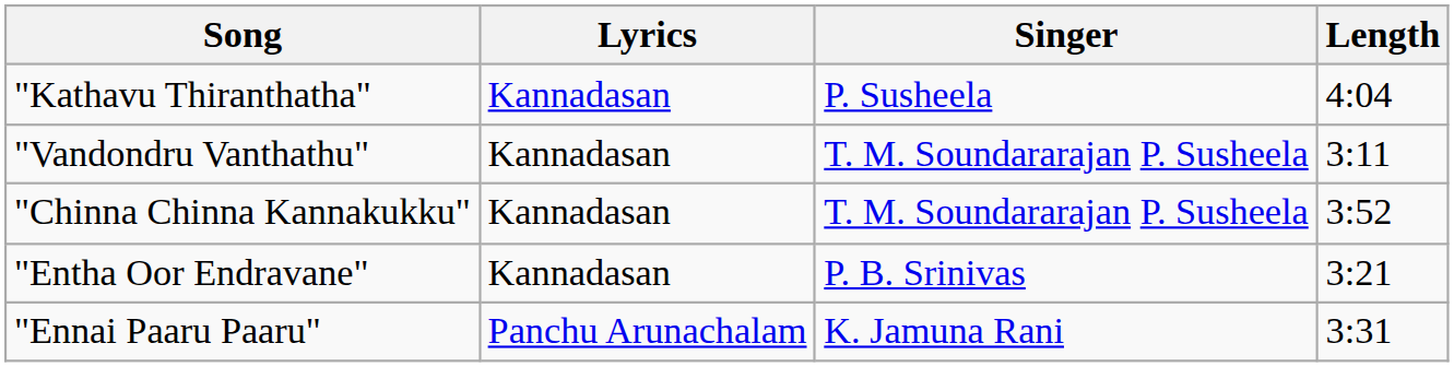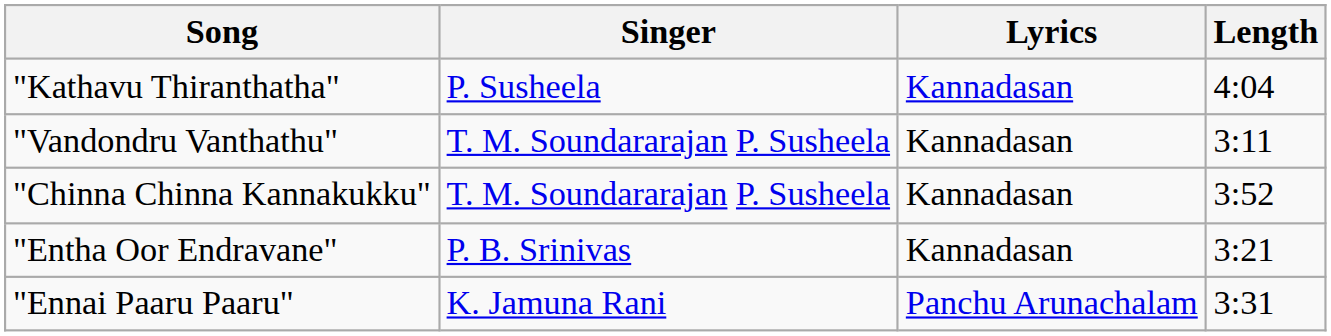columns swapped: Singer <-> Lyrics
